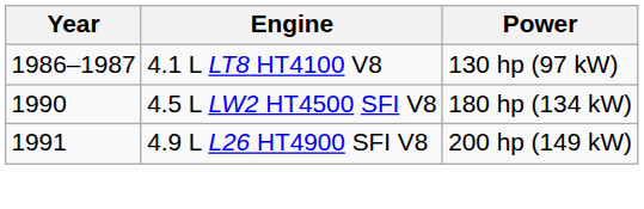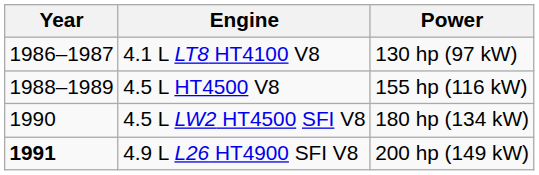+ row: 1988–1989 | 4.5 L HT4500 V8 | 155 hp (116 kW)
4.9 L L26 HT4900 SFI V8 | Year: normal -> bold
